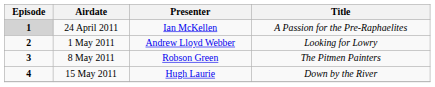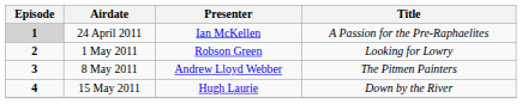1 May 2011 | Presenter: Andrew Lloyd Webber -> Robson Green
8 May 2011 | Presenter: Robson Green -> Andrew Lloyd Webber
